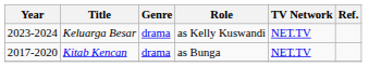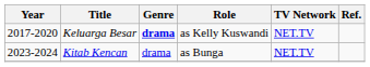Keluarga Besar | Year: 2023-2024 -> 2017-2020
Keluarga Besar | Genre: normal -> bold
Kitab Kencan | Year: 2017-2020 -> 2023-2024
